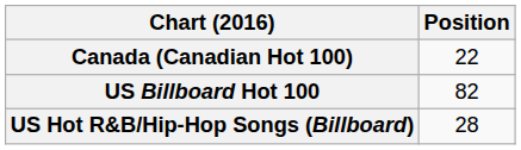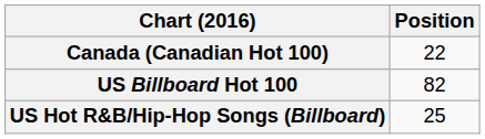US Hot R&B/Hip-Hop Songs (Billboard) | Position: 28 -> 25
